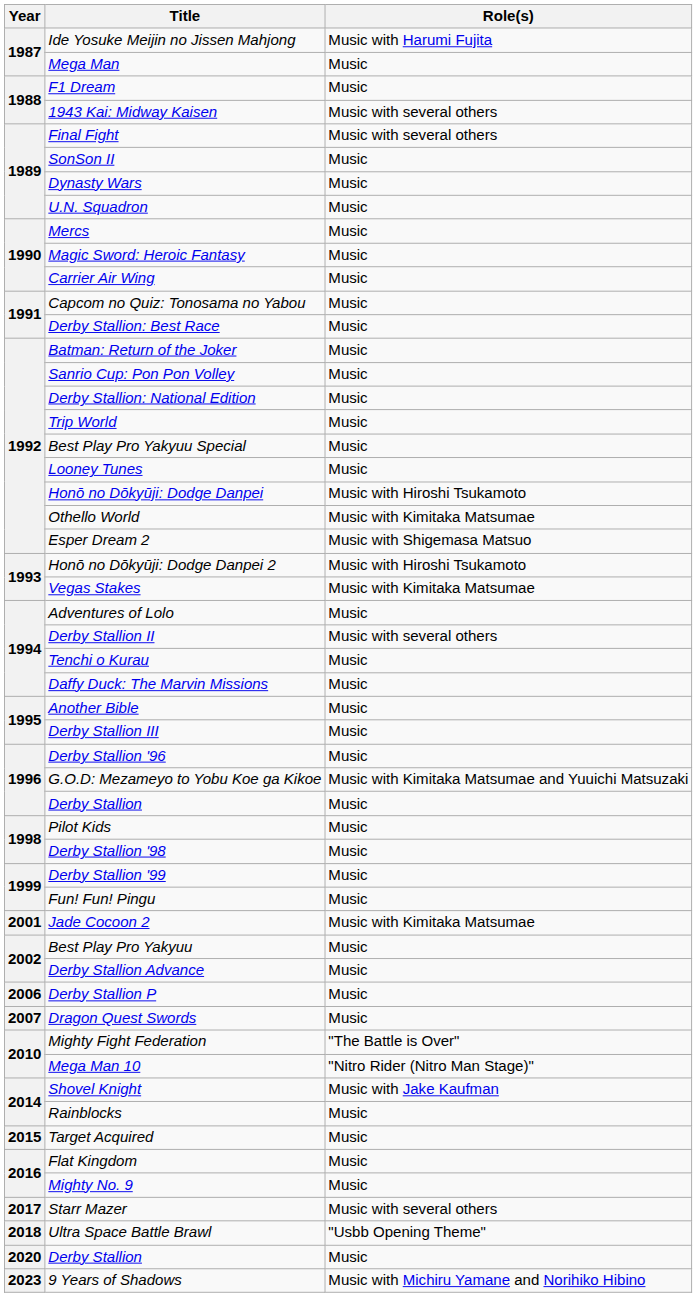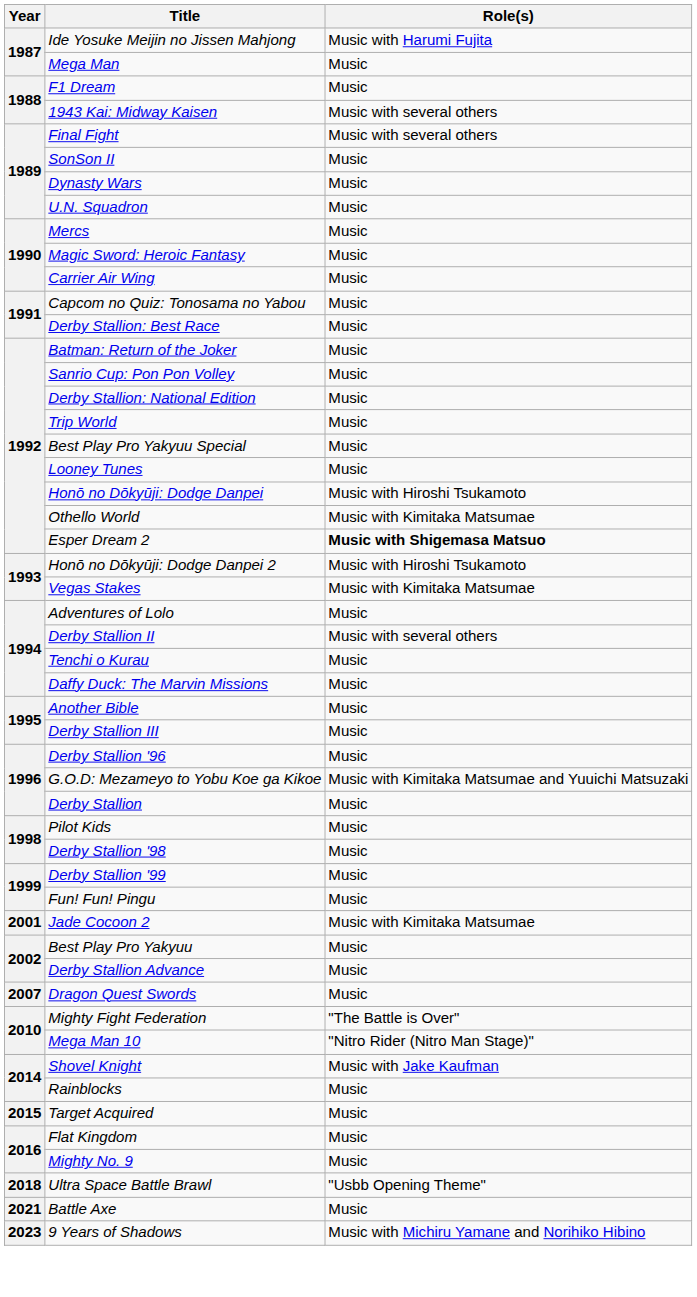Esper Dream 2 | Role(s): normal -> bold
- row: 2006 | Derby Stallion P | Music
- row: 2017 | Starr Mazer | Music with several others
- row: 2020 | Derby Stallion | Music
+ row: 2021 | Battle Axe | Music
